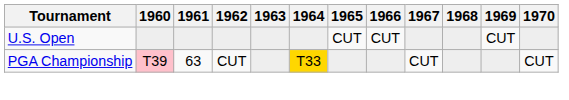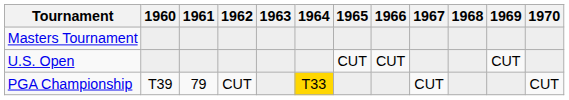+ row: Masters Tournament
PGA Championship | 1960: pink background -> no background
PGA Championship | 1961: 63 -> 79
